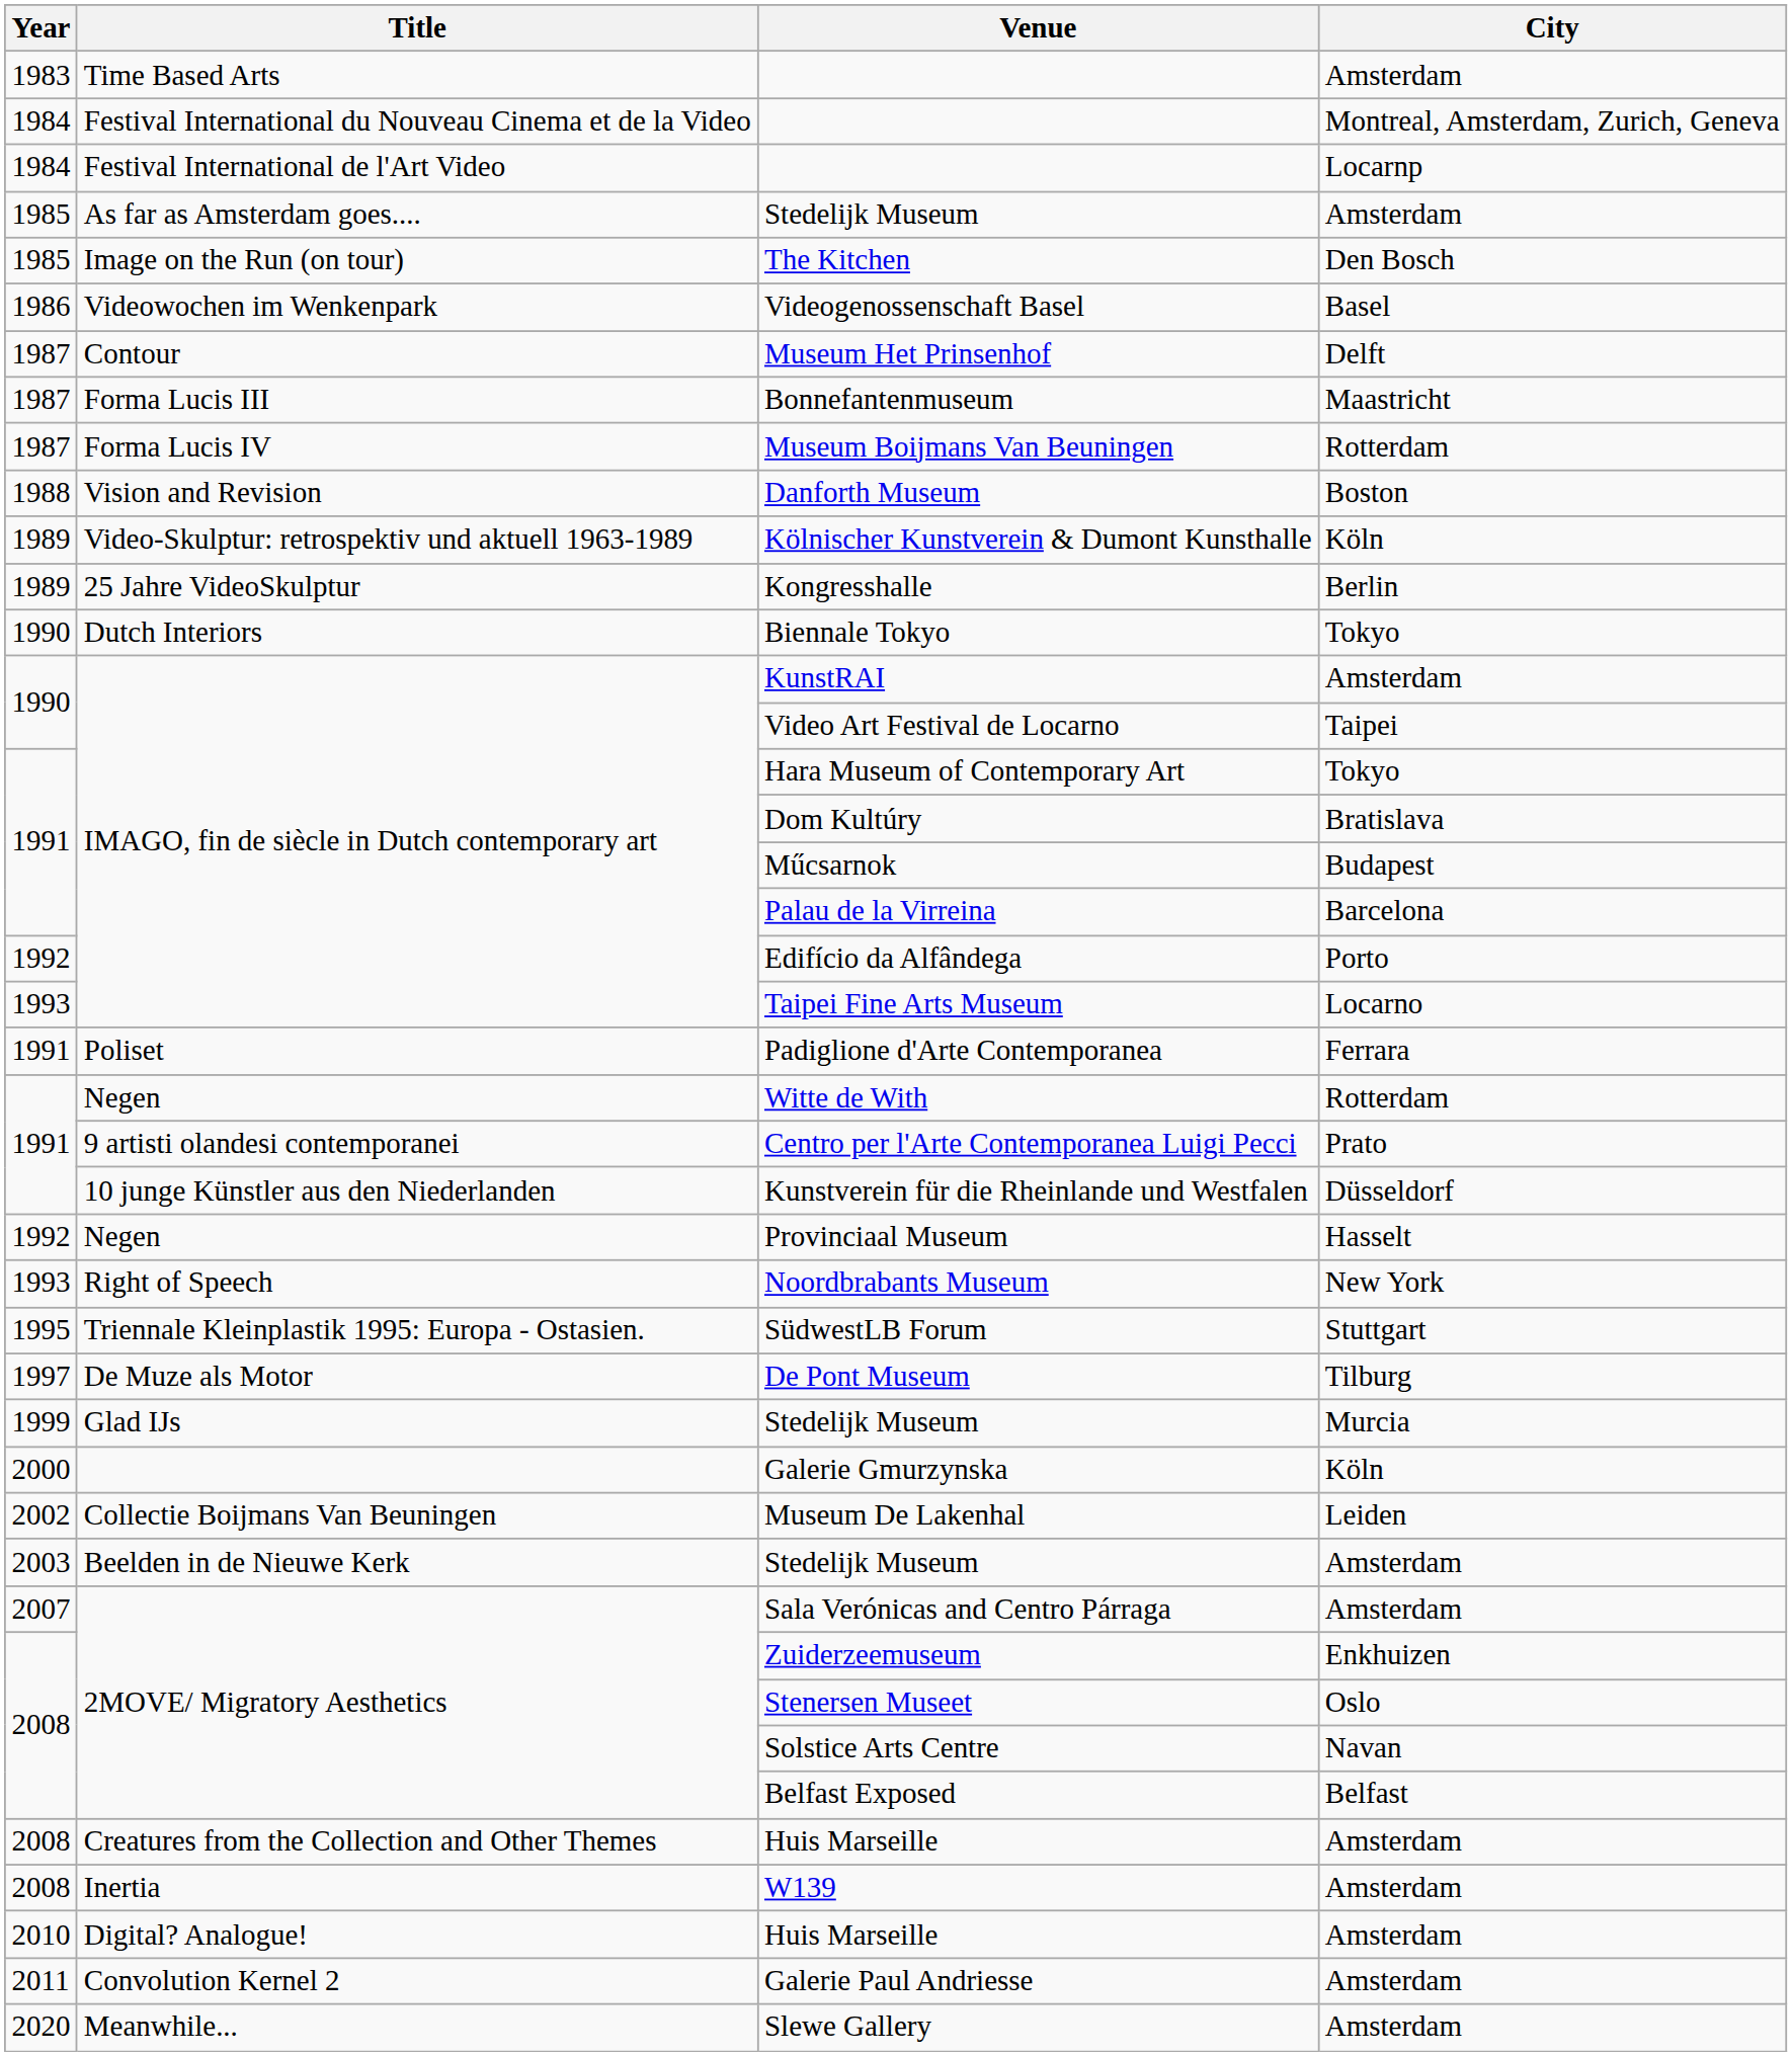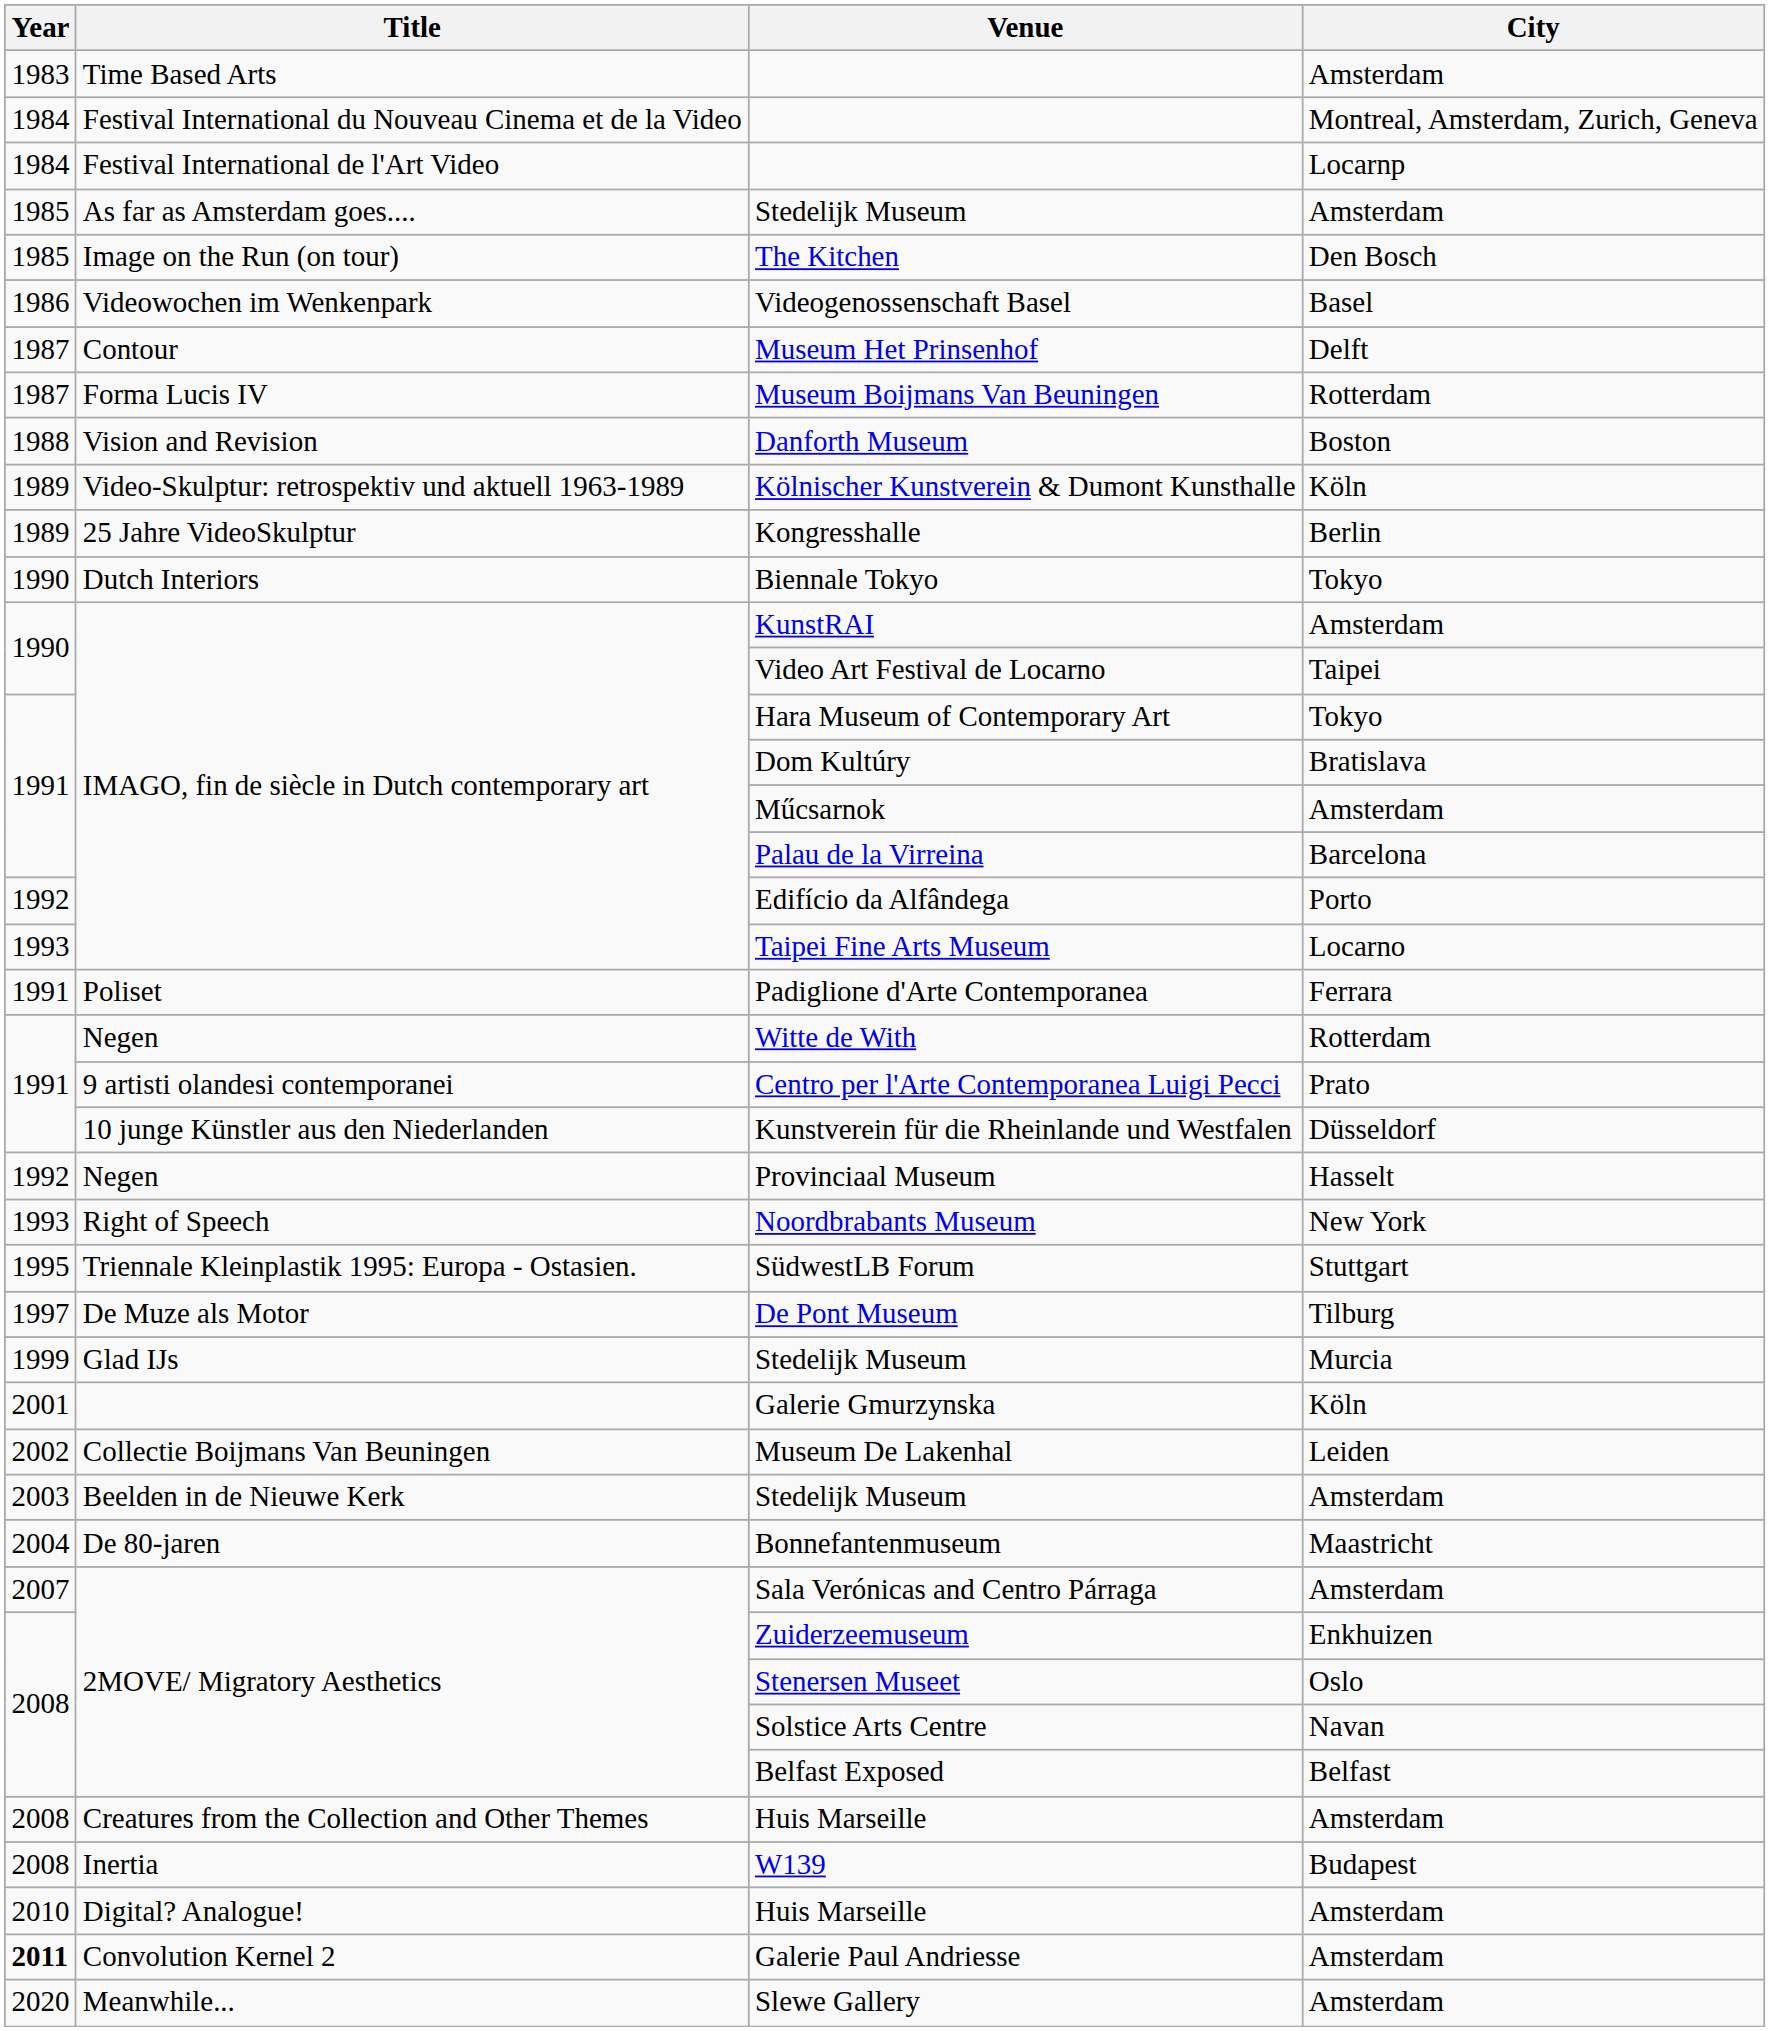- row: 1987 | Forma Lucis III | Bonnefantenmuseum | Maastricht
Műcsarnok | City: Budapest -> Amsterdam
Galerie Gmurzynska | Year: 2000 -> 2001
+ row: 2004 | De 80-jaren | Bonnefantenmuseum | Maastricht
W139 | City: Amsterdam -> Budapest
Galerie Paul Andriesse | Year: normal -> bold
